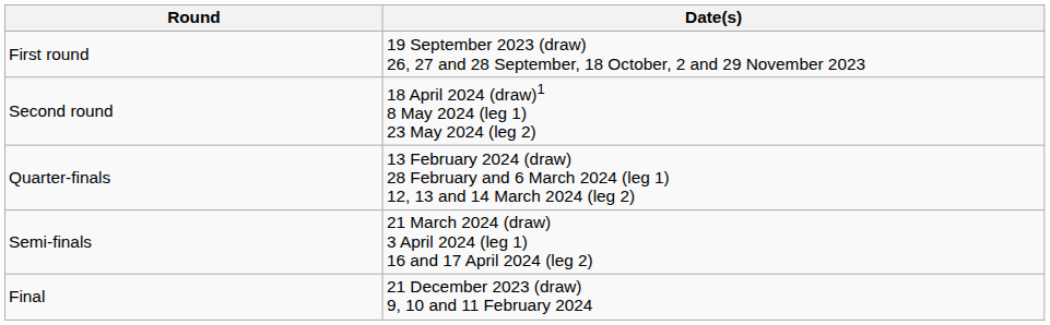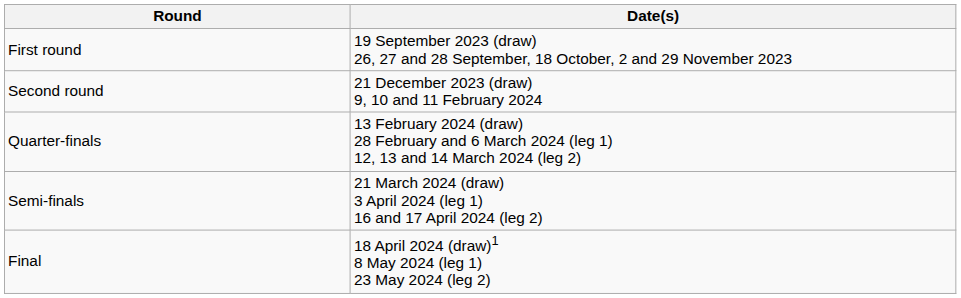Second round | Date(s): 18 April 2024 (draw)1 8 May 2024 (leg 1) 23 May 2024 (leg 2) -> 21 December 2023 (draw) 9, 10 and 11 February 2024
Final | Date(s): 21 December 2023 (draw) 9, 10 and 11 February 2024 -> 18 April 2024 (draw)1 8 May 2024 (leg 1) 23 May 2024 (leg 2)
